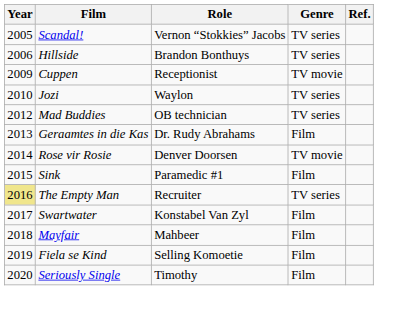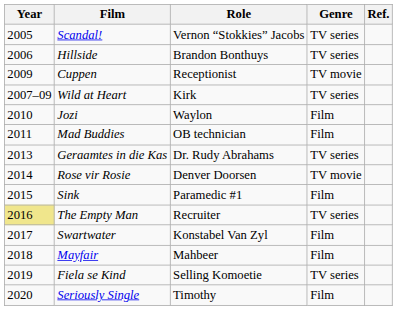+ row: 2007–09 | Wild at Heart | Kirk | TV series
Jozi | Genre: TV series -> Film
Mad Buddies | Year: 2012 -> 2011
Mad Buddies | Genre: TV series -> Film
Geraamtes in die Kas | Genre: Film -> TV series
Fiela se Kind | Genre: Film -> TV series
